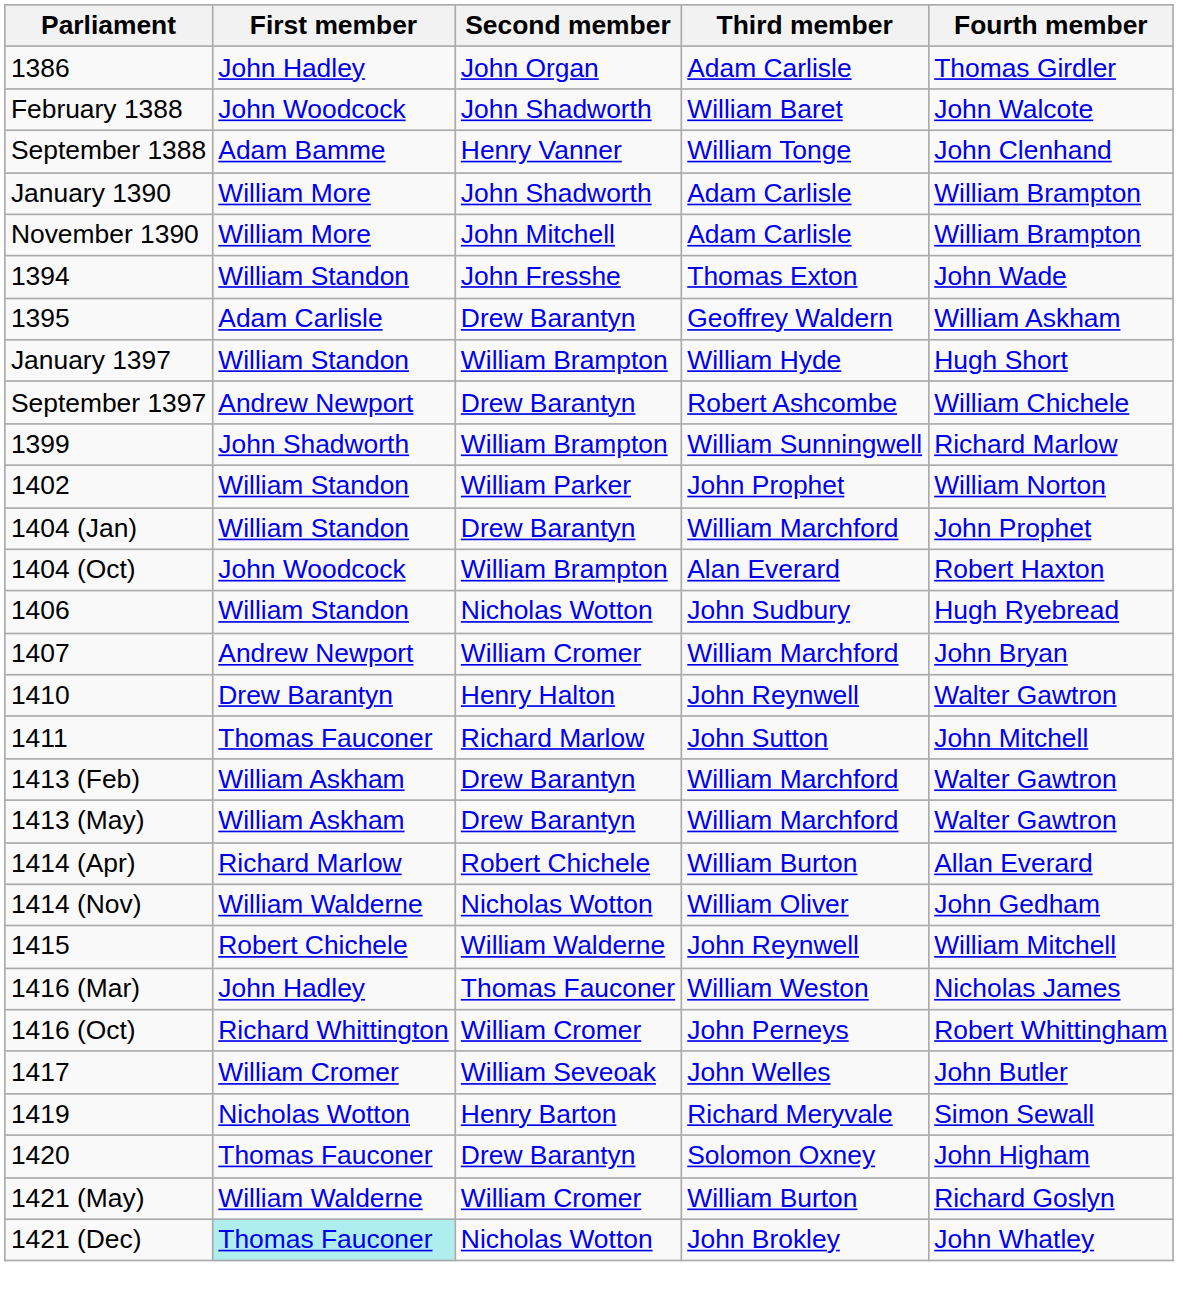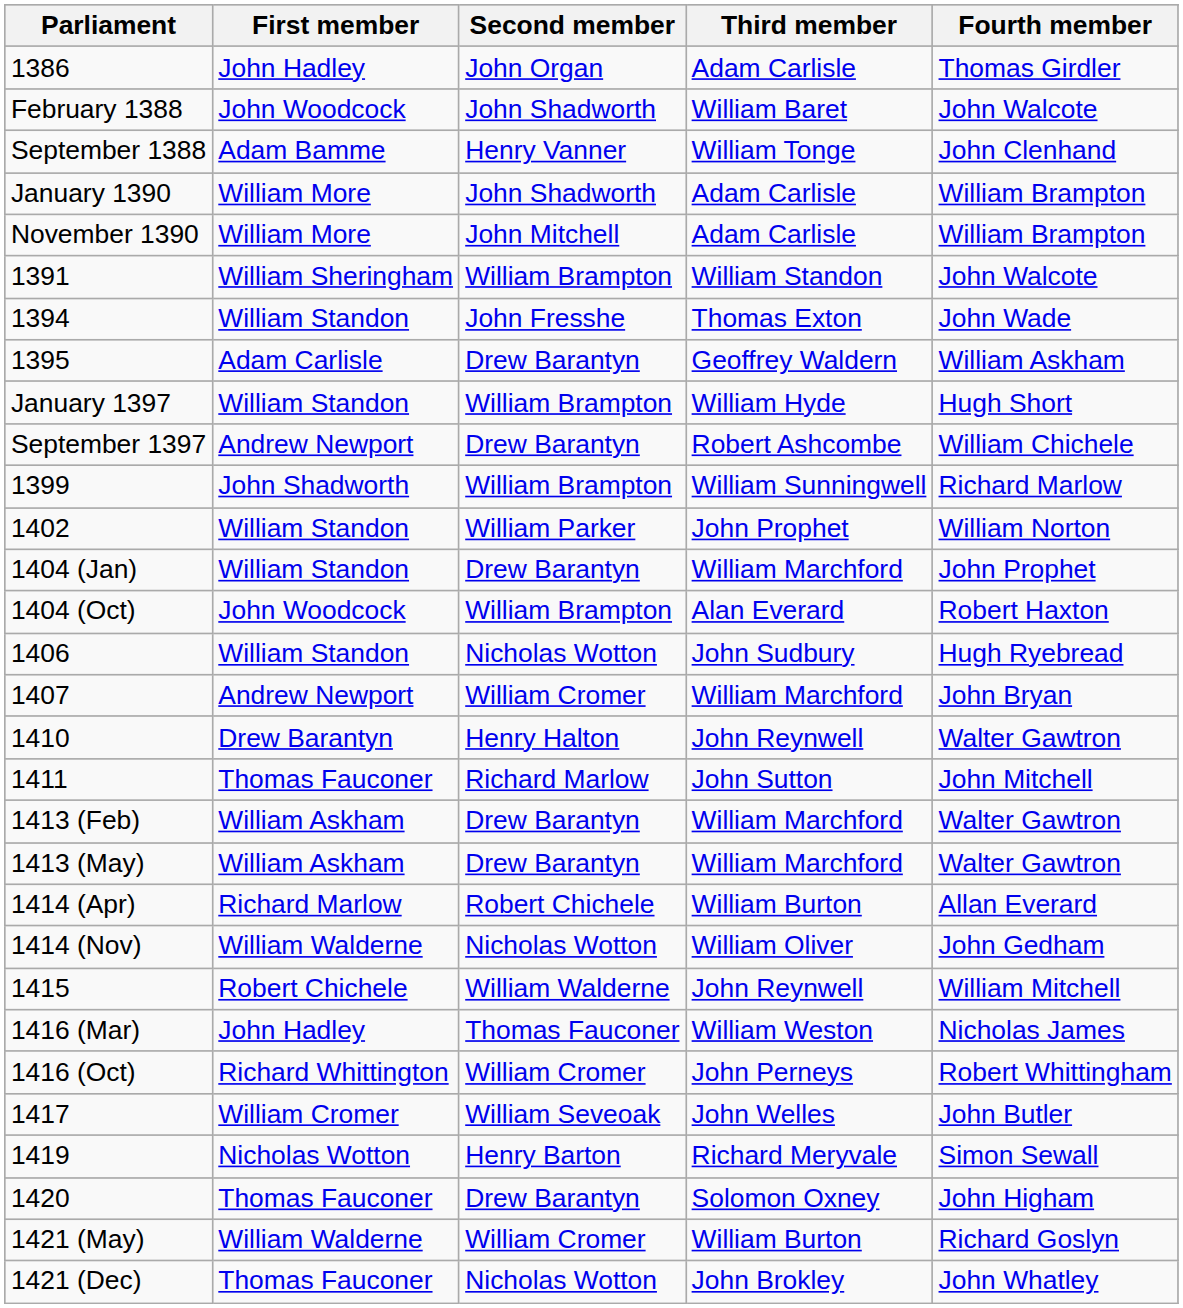+ row: 1391 | William Sheringham | William Brampton | William Standon | John Walcote
1421 (Dec) | First member: paleturquoise background -> no background
